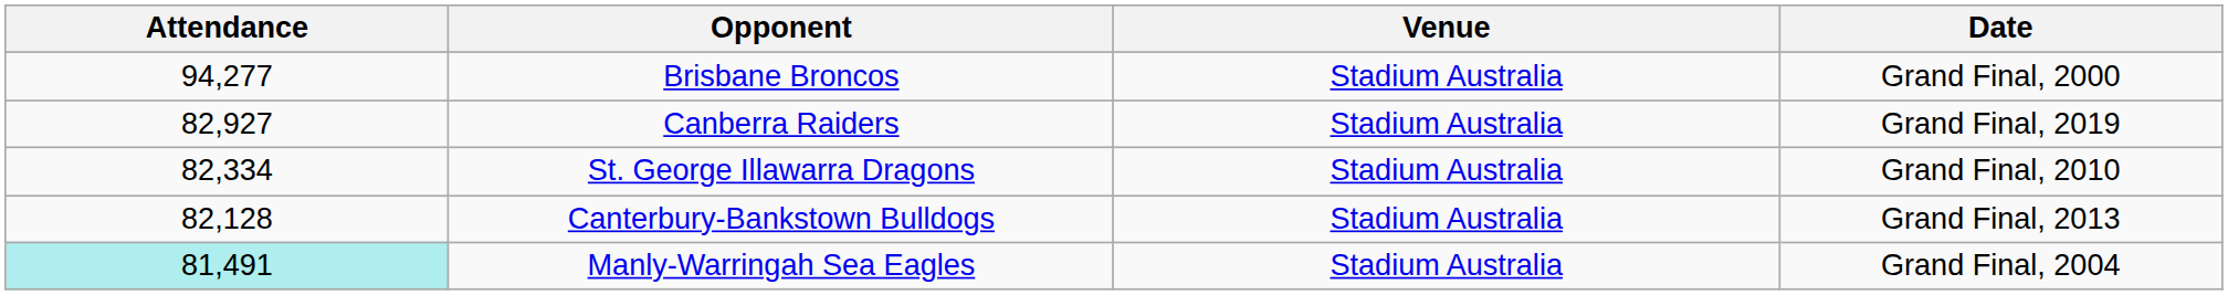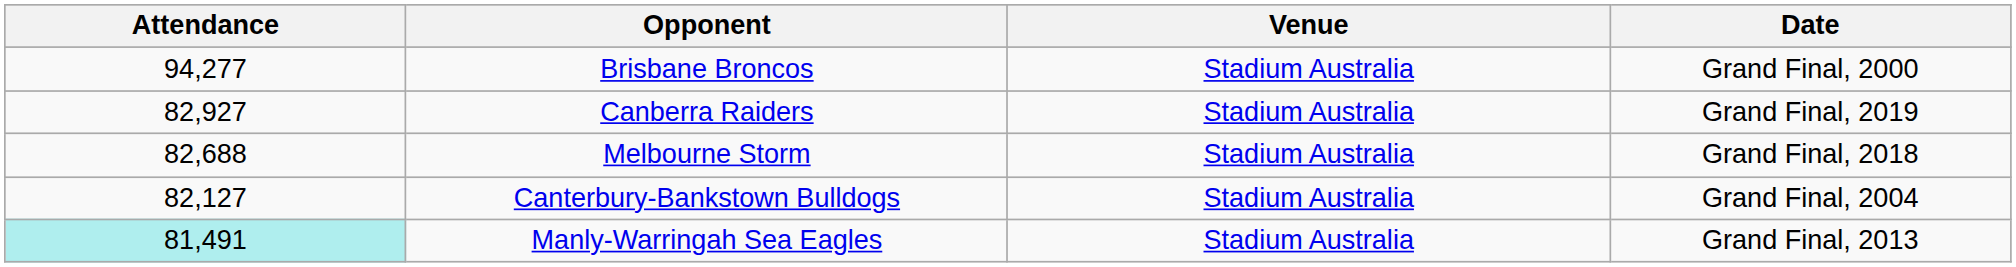+ row: 82,688 | Melbourne Storm | Stadium Australia | Grand Final, 2018
- row: 82,334 | St. George Illawarra Dragons | Stadium Australia | Grand Final, 2010
Canterbury-Bankstown Bulldogs | Attendance: 82,128 -> 82,127
Canterbury-Bankstown Bulldogs | Date: Grand Final, 2013 -> Grand Final, 2004
Manly-Warringah Sea Eagles | Date: Grand Final, 2004 -> Grand Final, 2013
